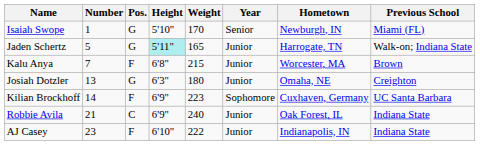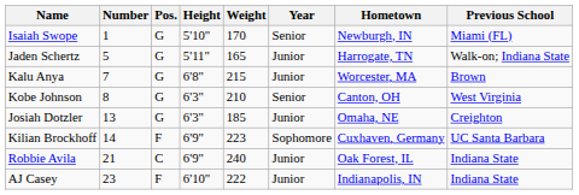Jaden Schertz | Height: paleturquoise background -> no background
Kalu Anya | Pos.: F -> G
+ row: Kobe Johnson | 8 | G | 6'3" | 210 | Senior | Canton, OH | West Virginia
Josiah Dotzler | Weight: 180 -> 185
